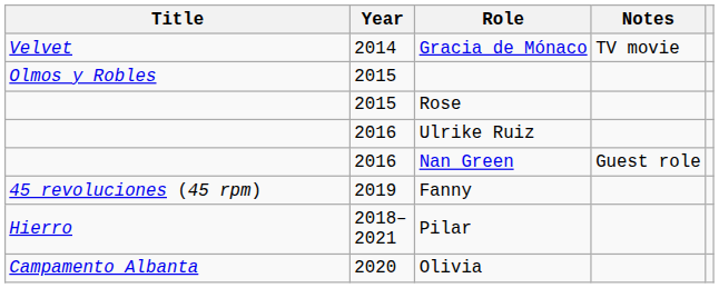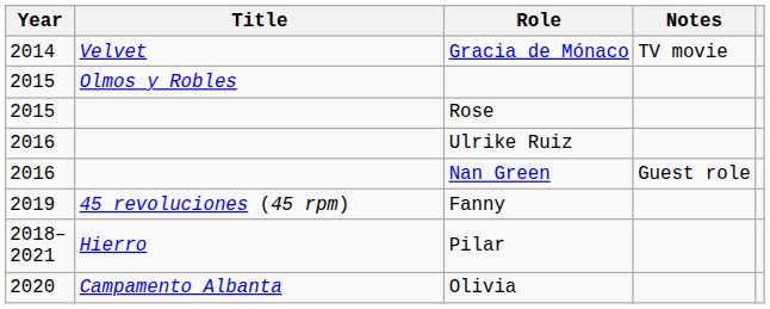columns swapped: Year <-> Title
